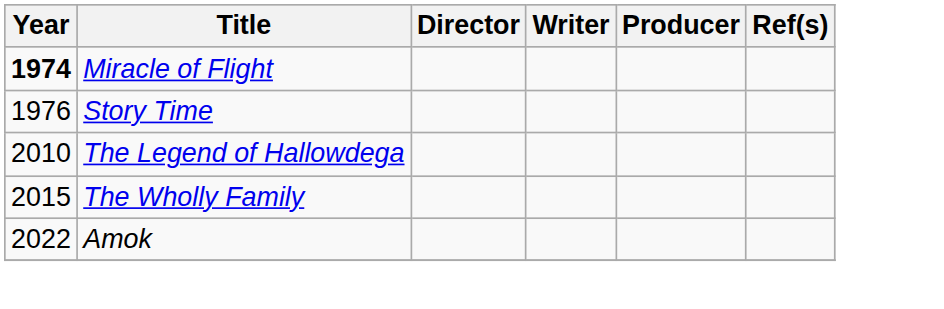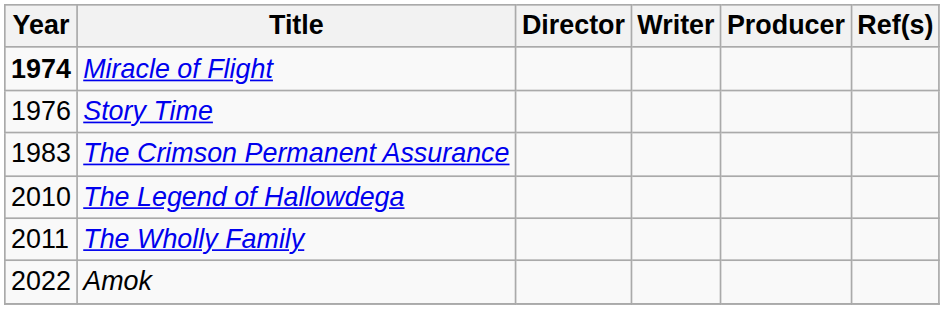+ row: 1983 | The Crimson Permanent Assurance
The Wholly Family | Year: 2015 -> 2011
